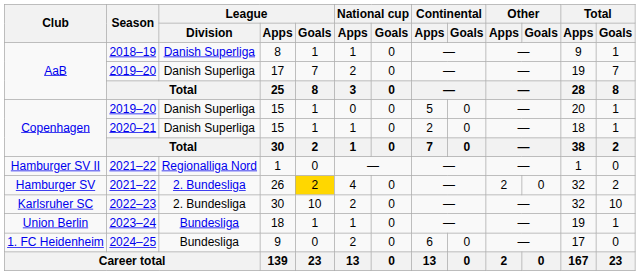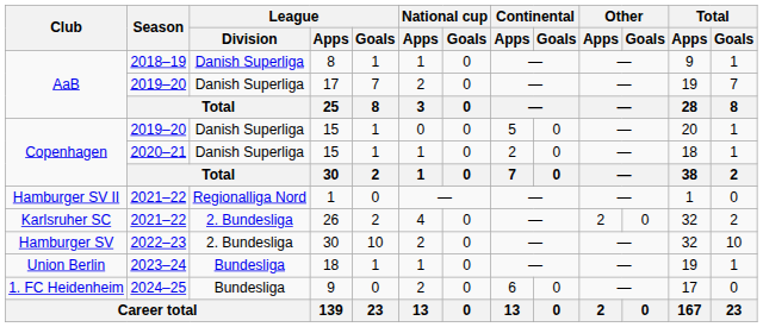26 | Club: Hamburger SV -> Karlsruher SC
26 | League / Goals: gold background -> no background
2022–23 / 30 | Club: Karlsruher SC -> Hamburger SV
